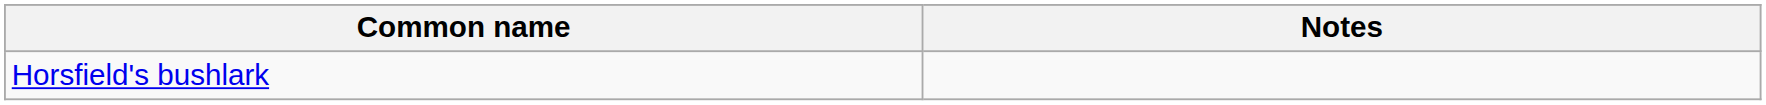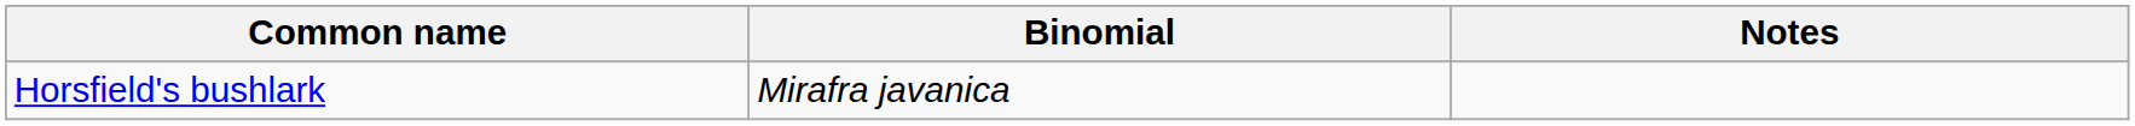+ column: Binomial | Mirafra javanica
